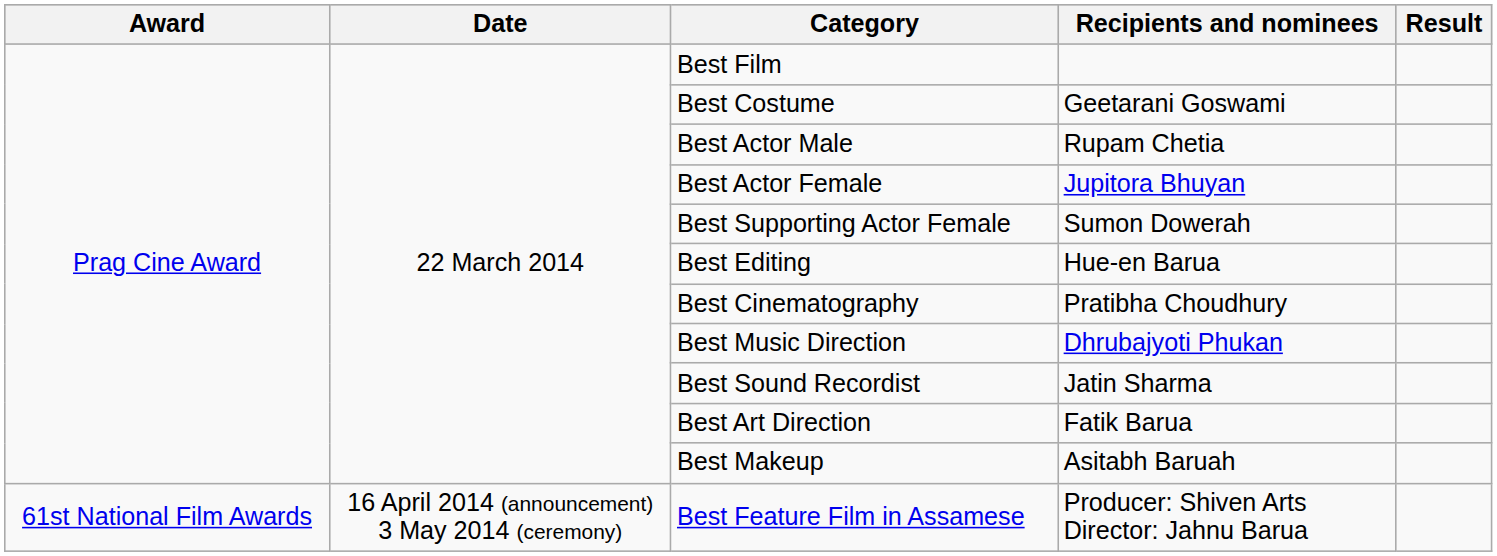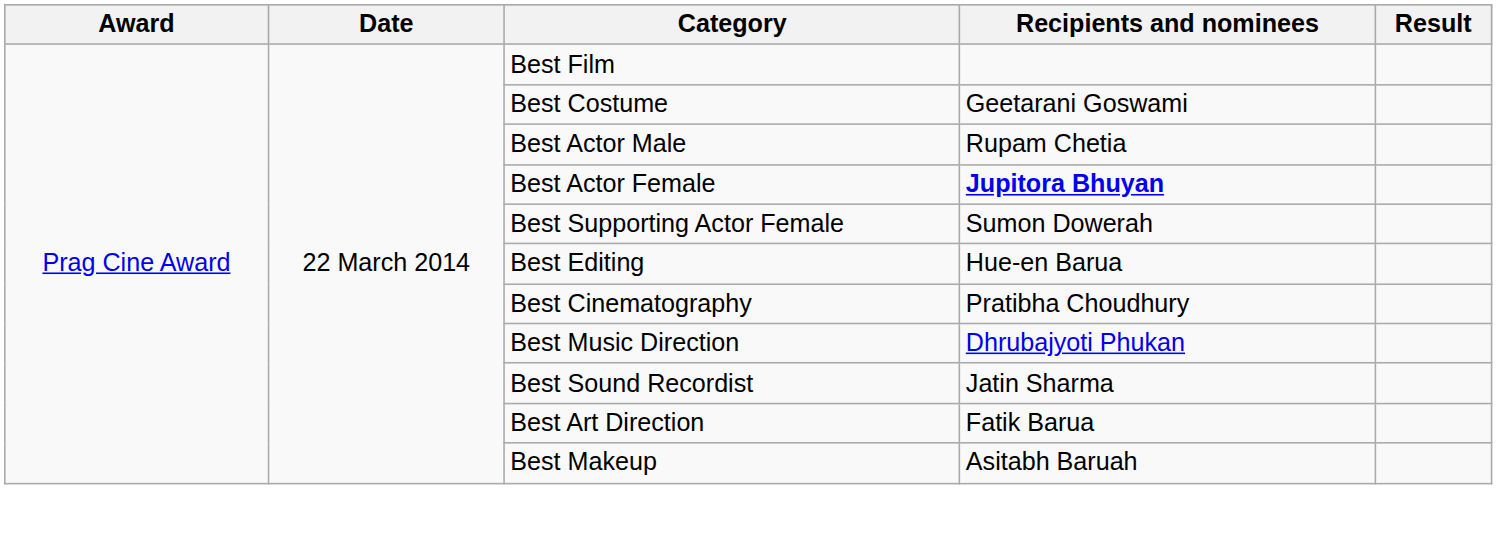Best Actor Female | Recipients and nominees: normal -> bold
- row: 61st National Film Awards | 16 April 2014 (announcement) 3 May 2014 (ceremony) | Best Feature Film in Assamese | Producer: Shiven Arts Director: Jahnu Barua
